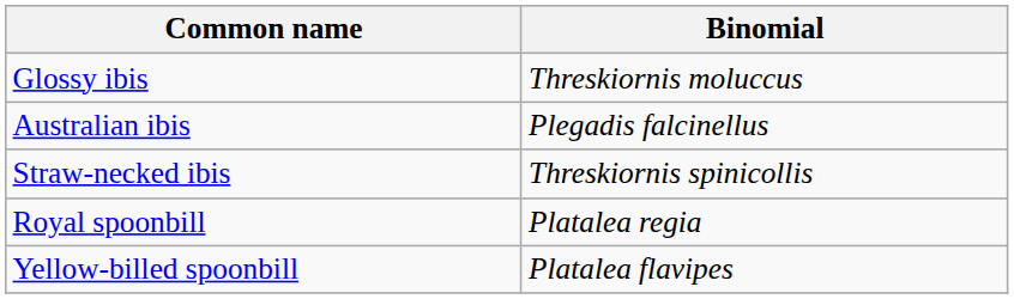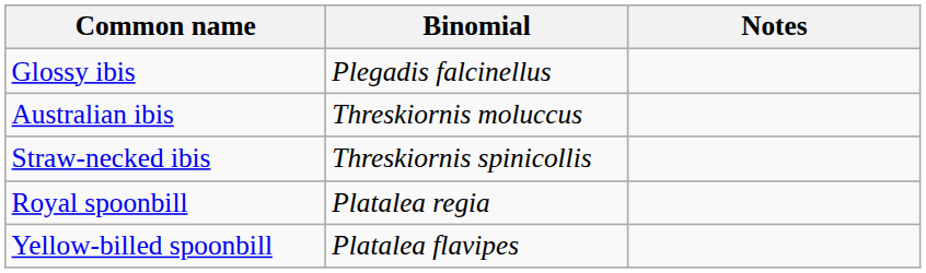+ column: Notes
Glossy ibis | Binomial: Threskiornis moluccus -> Plegadis falcinellus
Australian ibis | Binomial: Plegadis falcinellus -> Threskiornis moluccus
